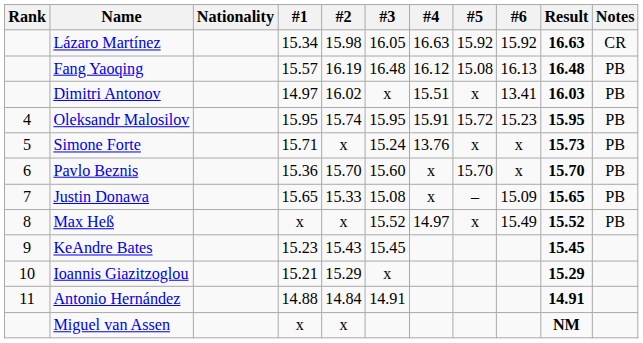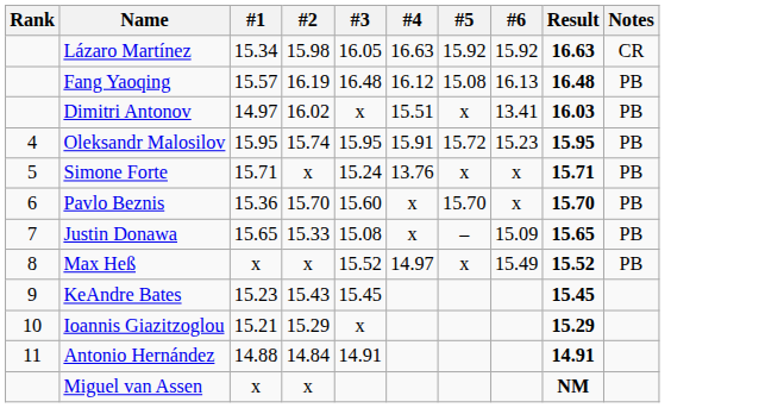- column: Nationality
Simone Forte | Result: 15.73 -> 15.71
